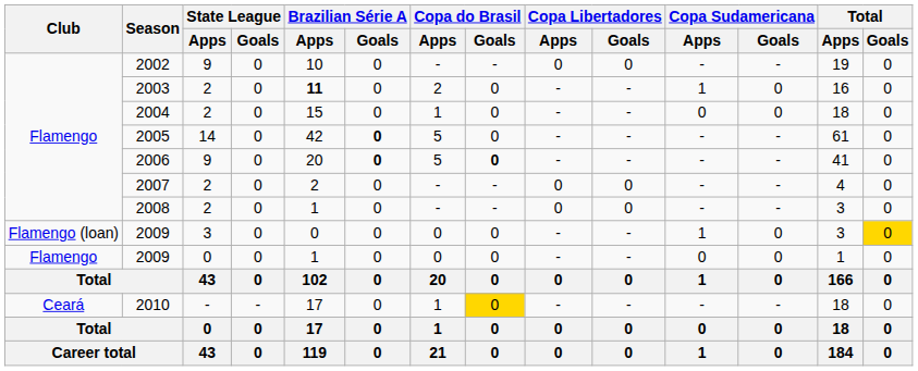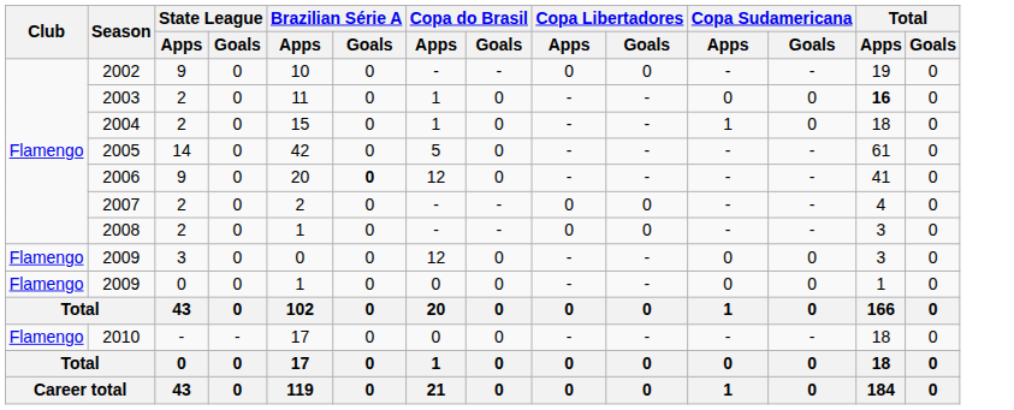2003 | Brazilian Série A / Apps: bold -> normal
2003 | Copa do Brasil / Apps: 2 -> 1
2003 | Copa Sudamericana / Apps: 1 -> 0
2003 | Total / Apps: normal -> bold
2004 | Copa Sudamericana / Apps: 0 -> 1
2005 | Brazilian Série A / Goals: bold -> normal
2006 | Copa do Brasil / Apps: 5 -> 12
2006 | Copa do Brasil / Goals: bold -> normal
2009 / 3 | Club: Flamengo (loan) -> Flamengo
2009 / 3 | Copa do Brasil / Apps: 0 -> 12
2009 / 3 | Copa Sudamericana / Apps: 1 -> 0
2009 / 3 | Total / Goals: gold background -> no background
2010 | Club: Ceará -> Flamengo
2010 | Copa do Brasil / Apps: 1 -> 0
2010 | Copa do Brasil / Goals: gold background -> no background
